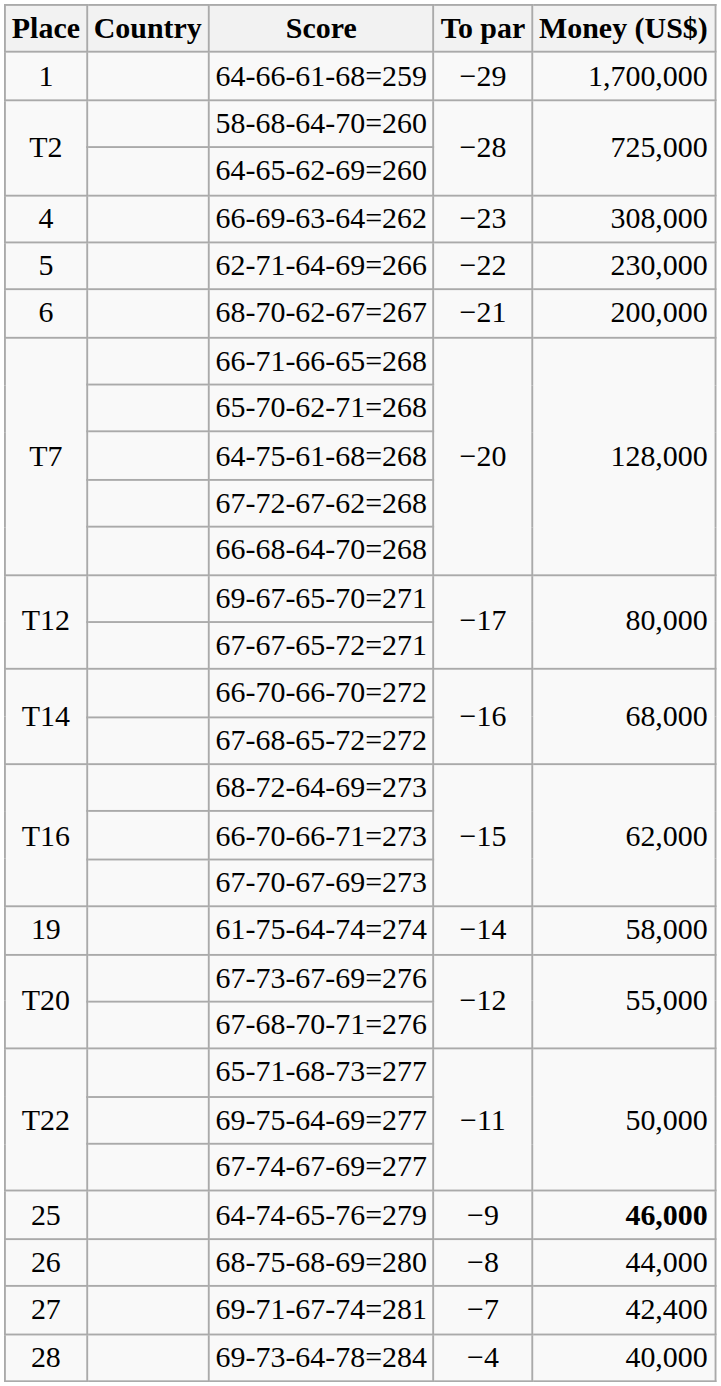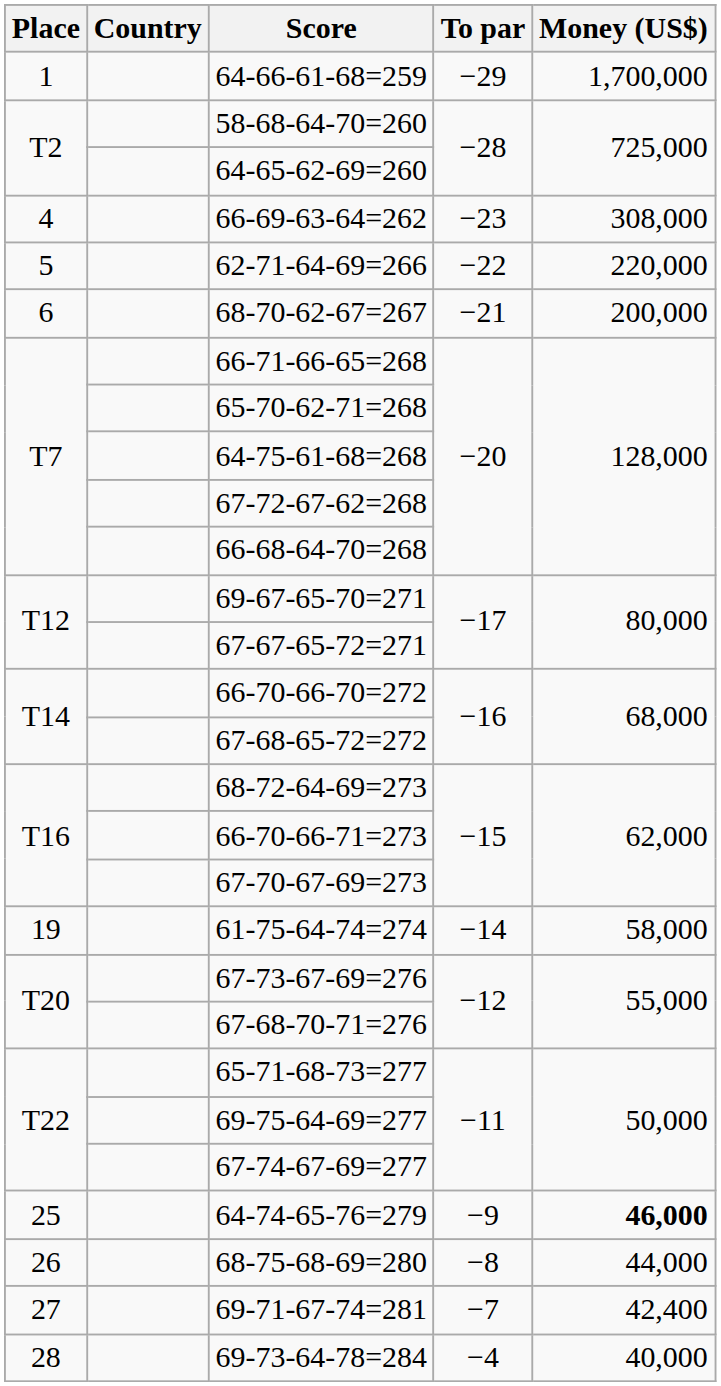62-71-64-69=266 | Money (US$): 230,000 -> 220,000
